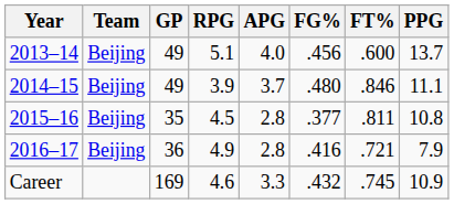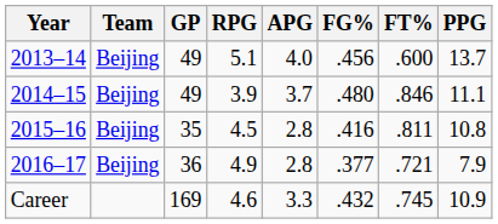2015–16 | FG%: .377 -> .416
2016–17 | FG%: .416 -> .377
